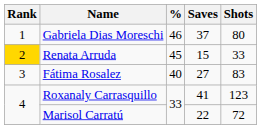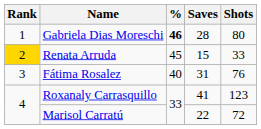Gabriela Dias Moreschi | %: normal -> bold
Gabriela Dias Moreschi | Saves: 37 -> 28
Fátima Rosalez | Saves: 27 -> 31
Fátima Rosalez | Shots: 83 -> 76
